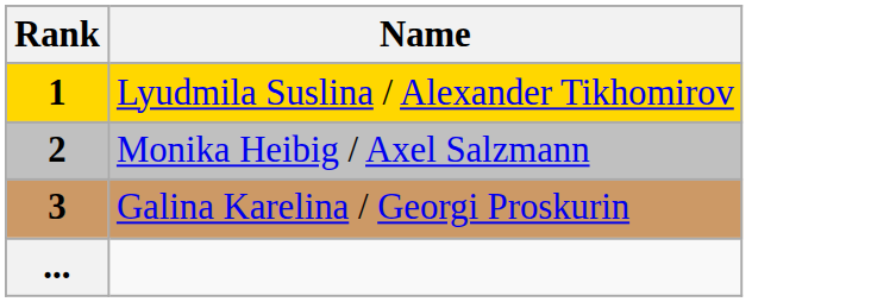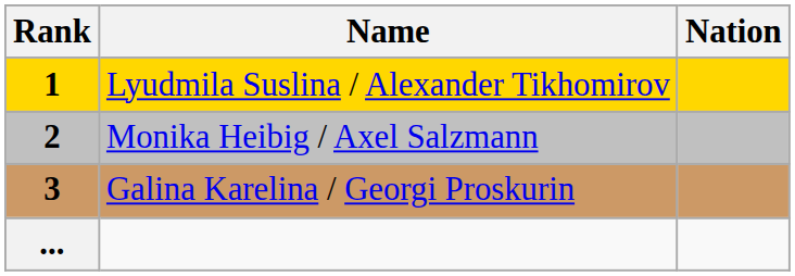+ column: Nation
